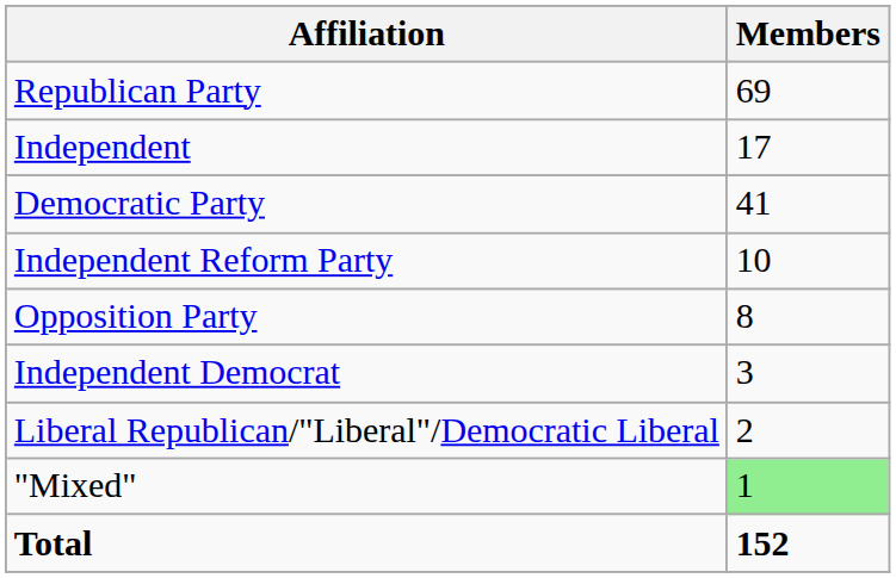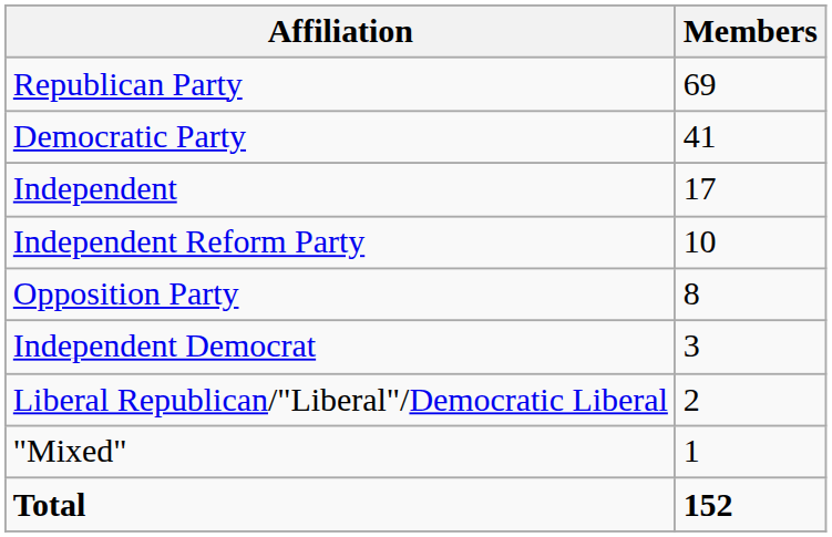rows swapped: Democratic Party <-> Independent
"Mixed" | Members: lightgreen background -> no background
